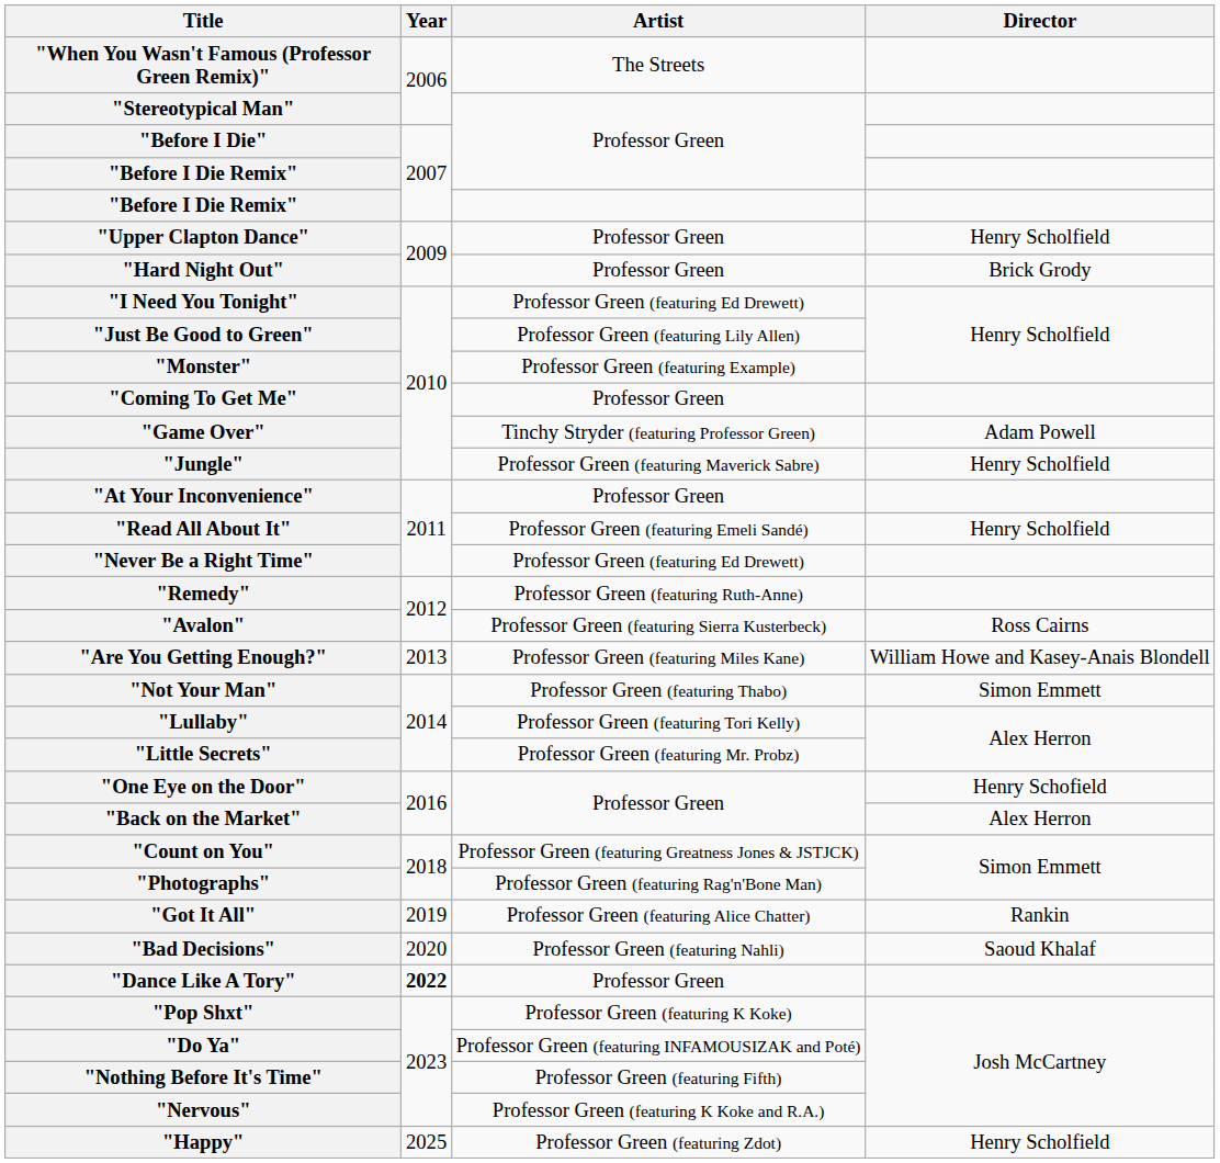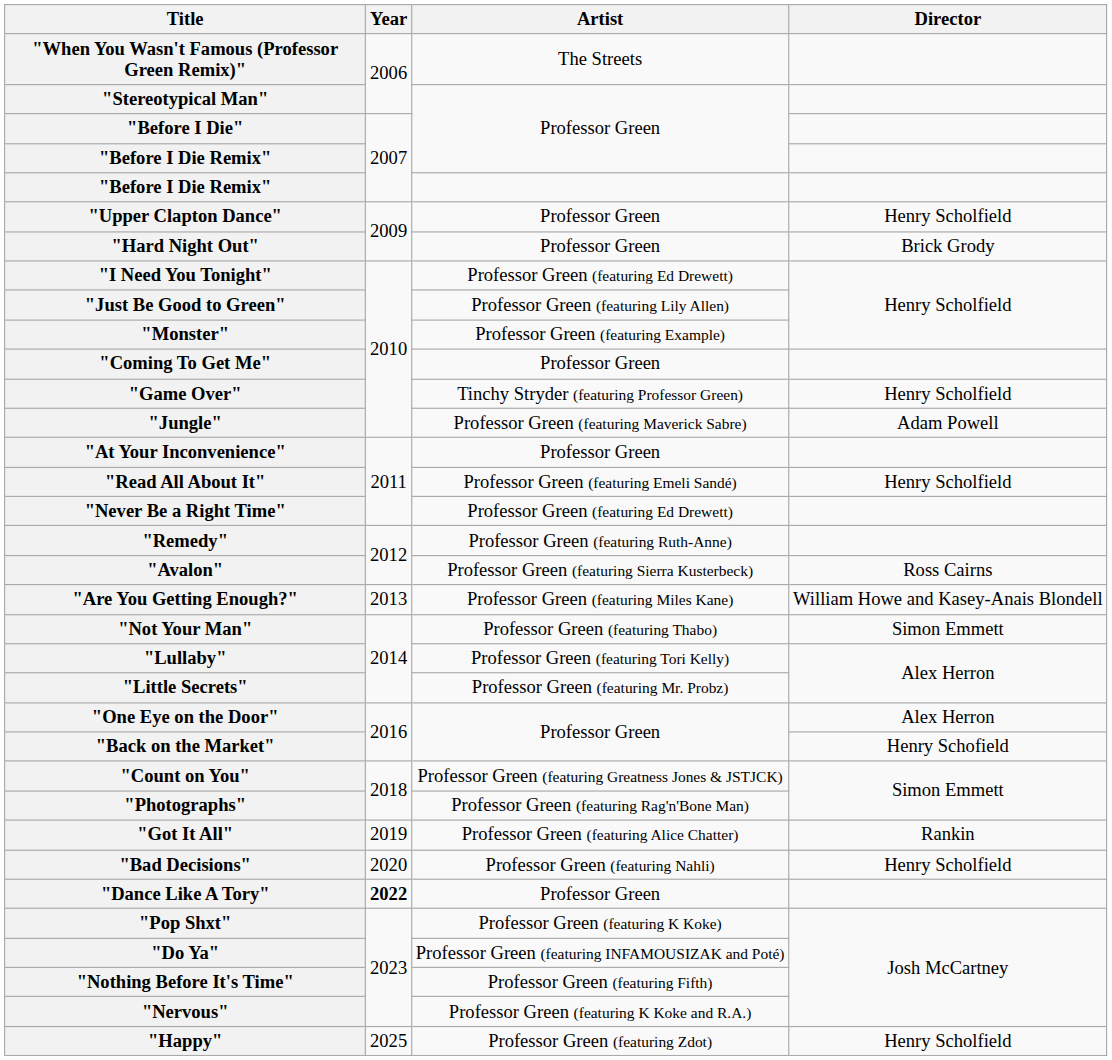"Game Over" | Director: Adam Powell -> Henry Scholfield
"Jungle" | Director: Henry Scholfield -> Adam Powell
"One Eye on the Door" | Director: Henry Schofield -> Alex Herron
"Back on the Market" | Director: Alex Herron -> Henry Schofield
"Bad Decisions" | Director: Saoud Khalaf -> Henry Scholfield
